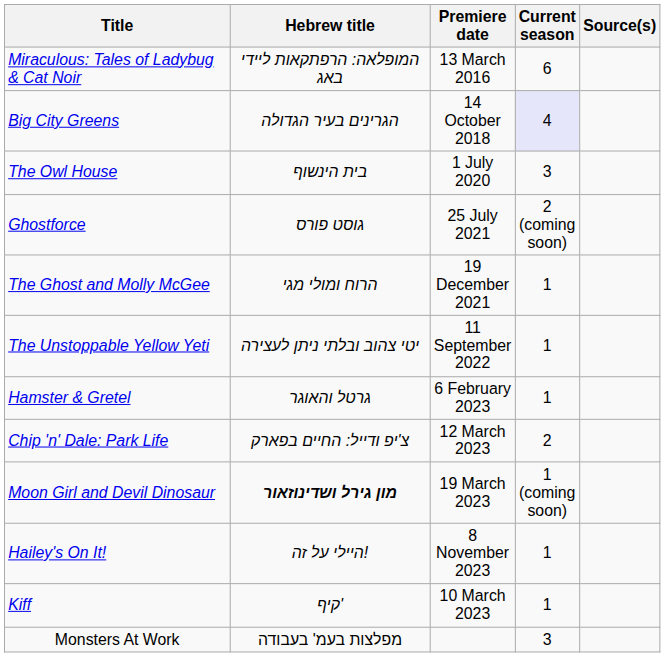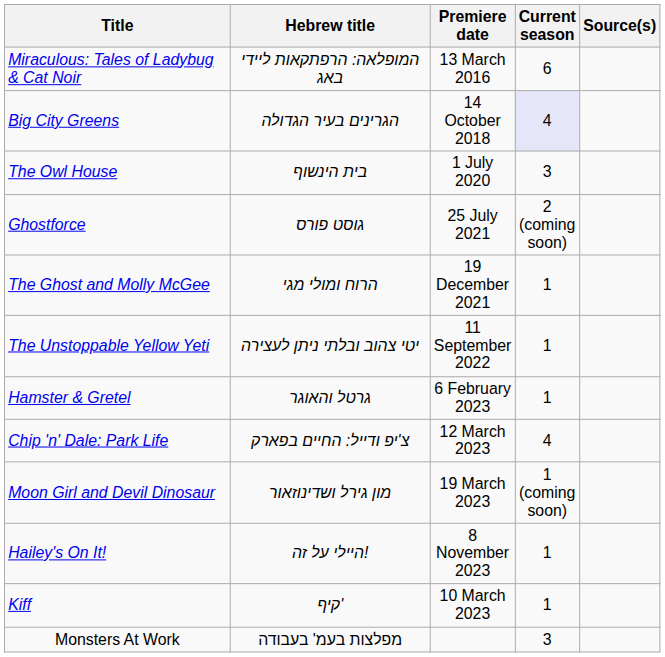Chip 'n' Dale: Park Life | Current season: 2 -> 4
Moon Girl and Devil Dinosaur | Hebrew title: bold -> normal
